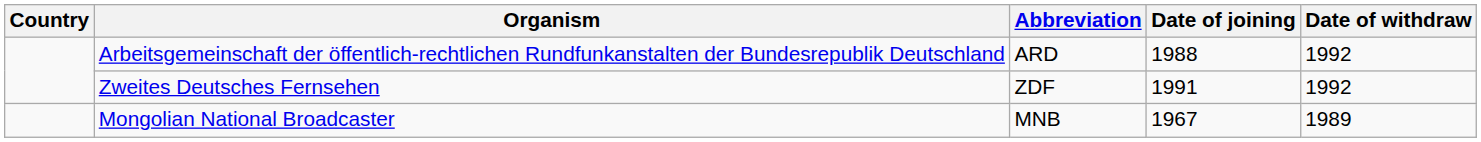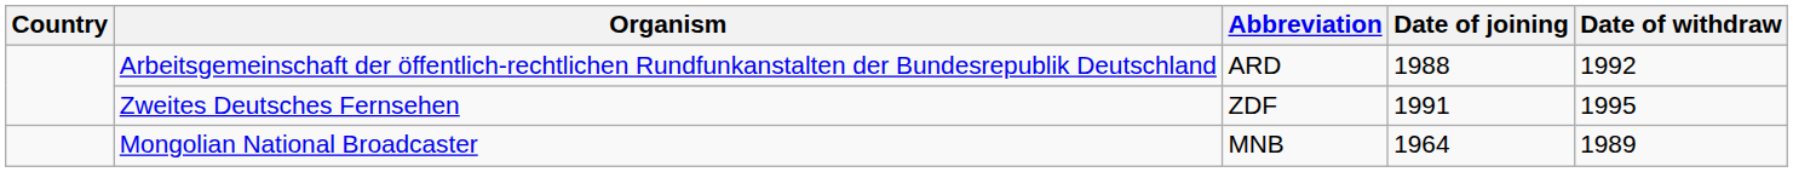Zweites Deutsches Fernsehen | Date of withdraw: 1992 -> 1995
Mongolian National Broadcaster | Date of joining: 1967 -> 1964
